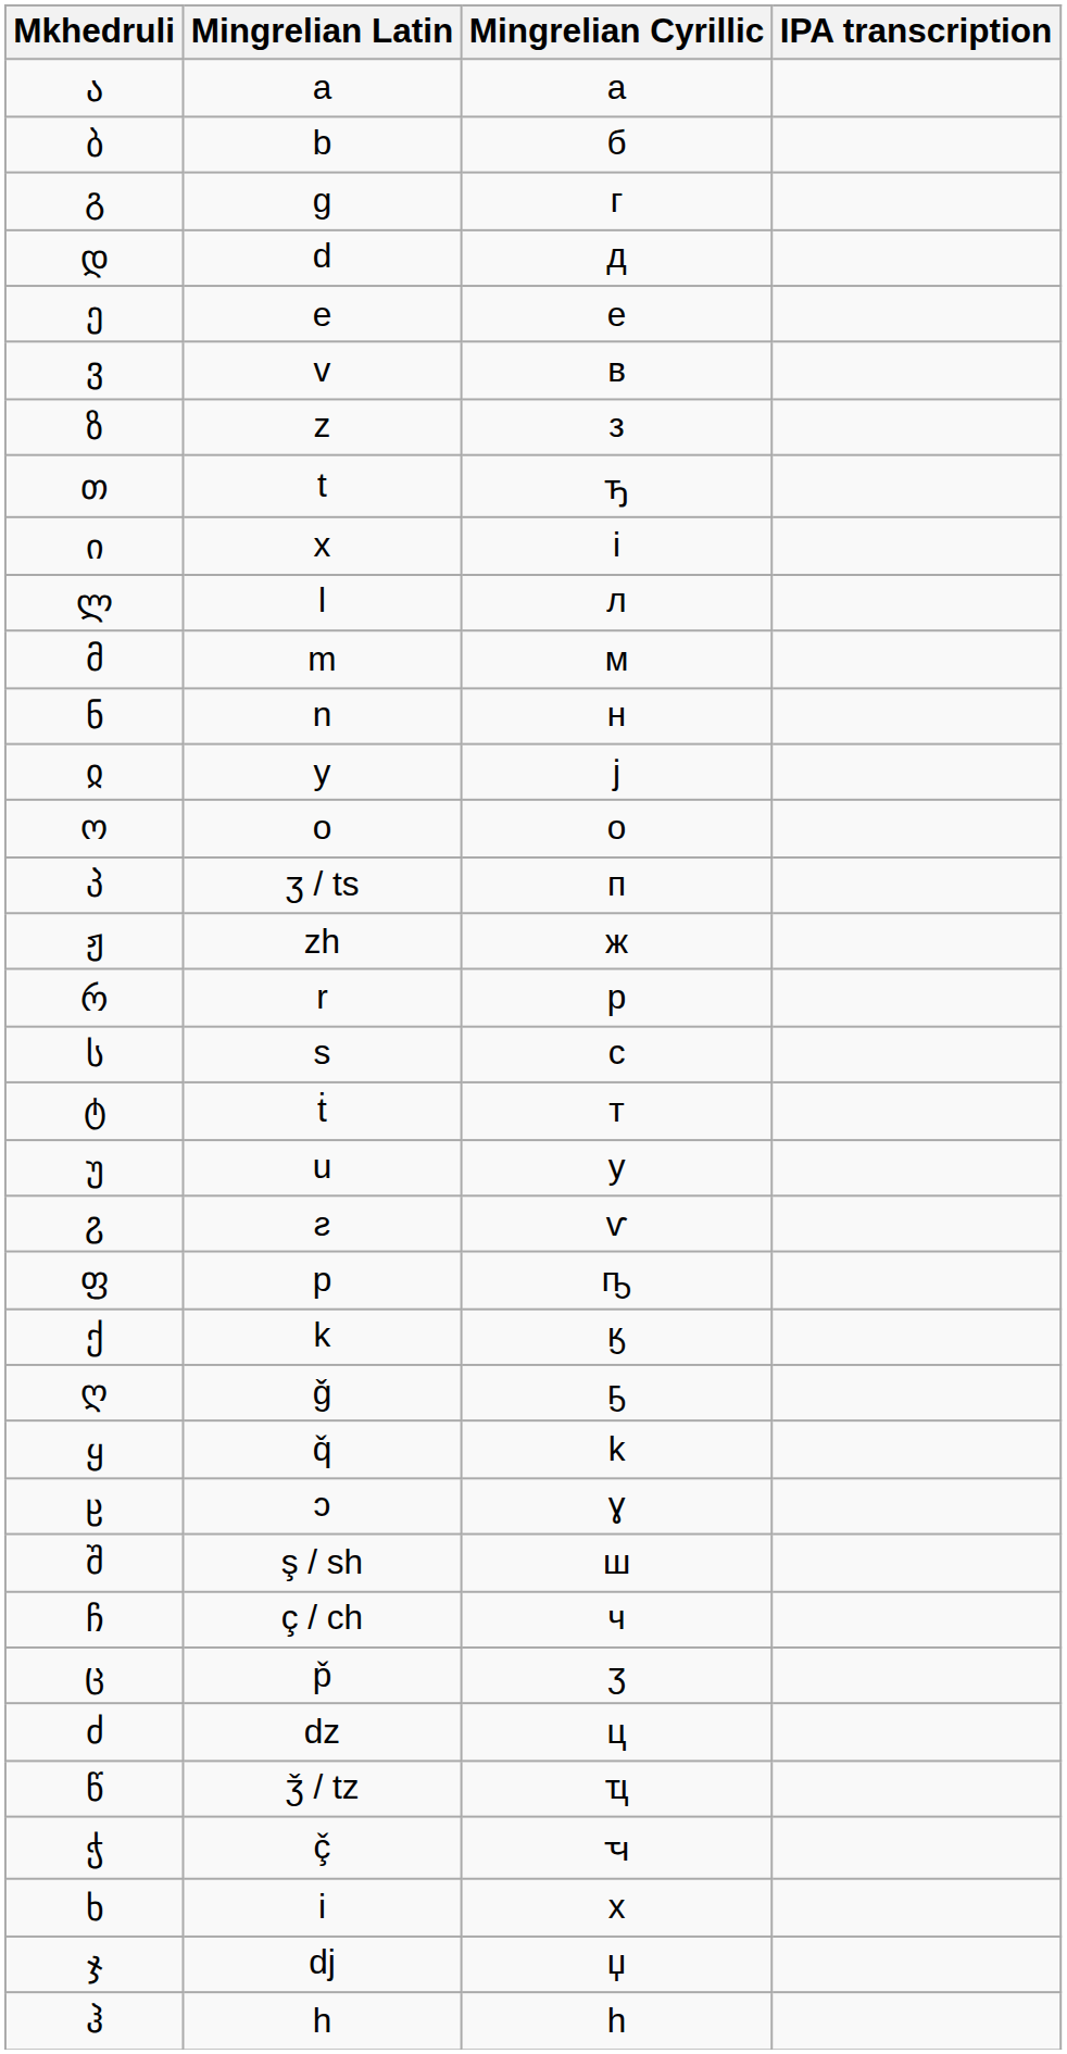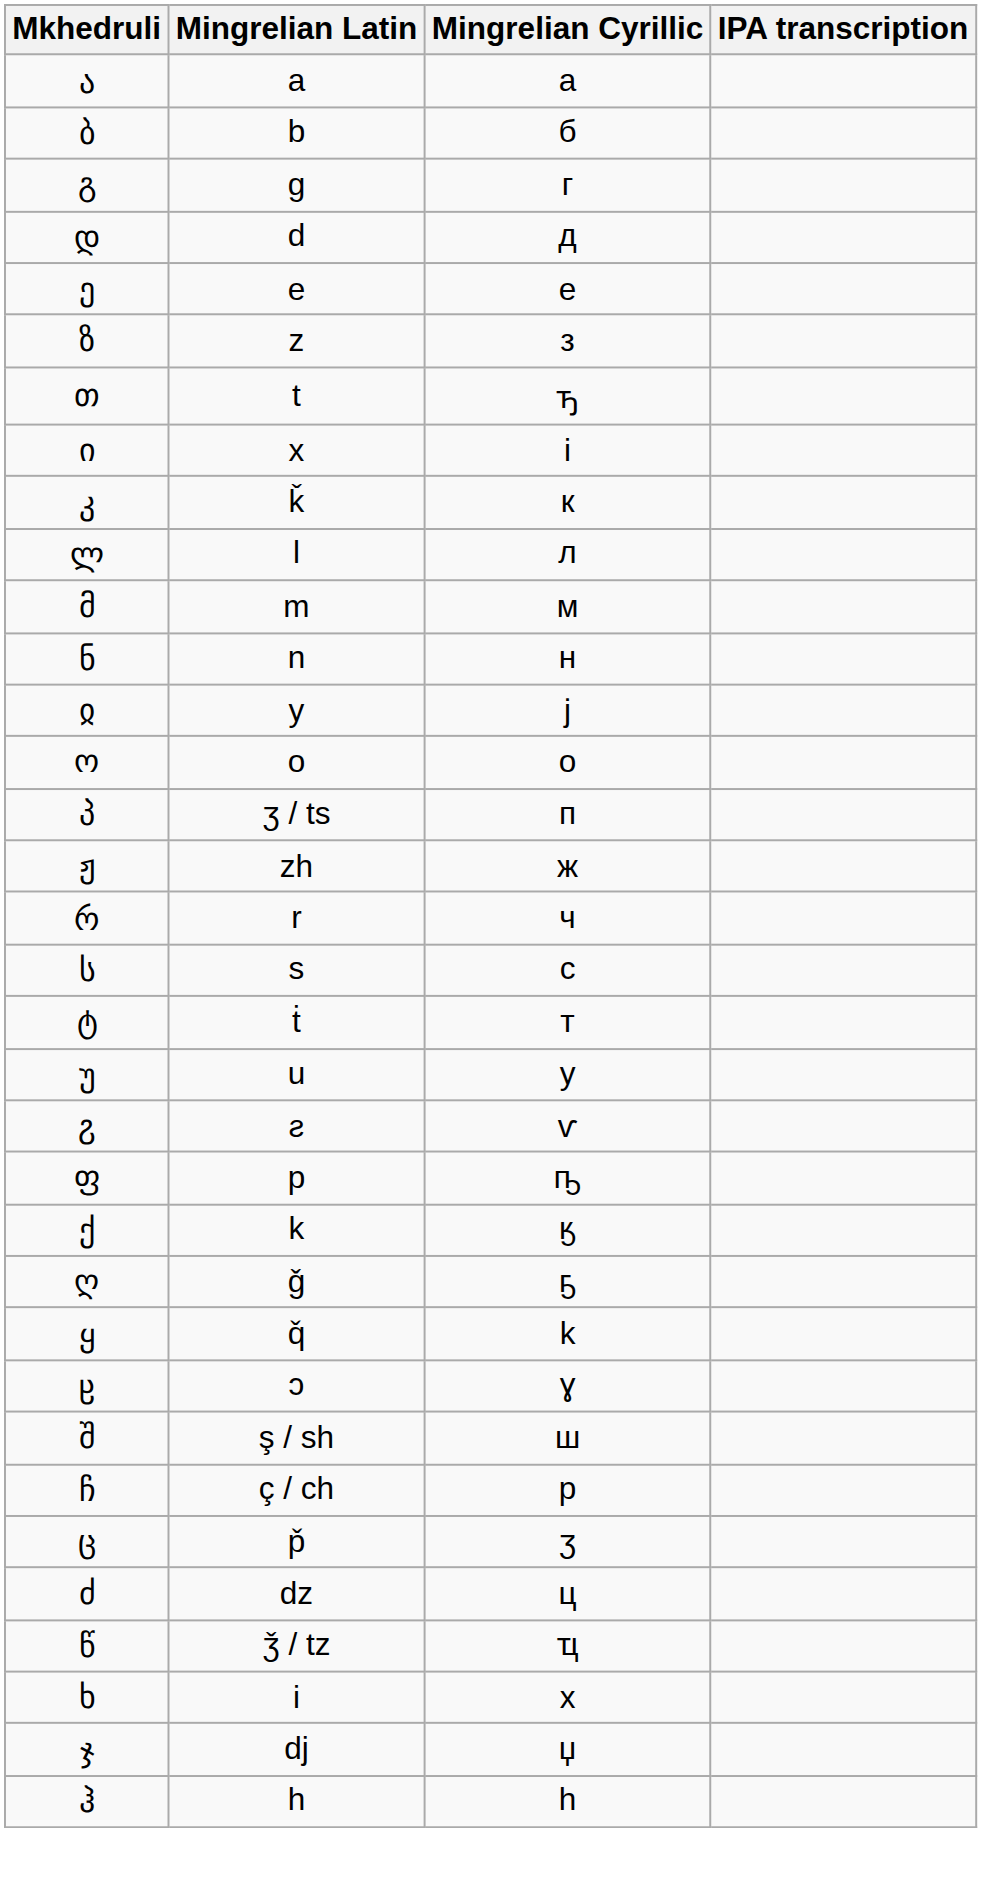- row: ვ | v | в
+ row: კ | ǩ | к
რ | Mingrelian Cyrillic: р -> ч
ჩ | Mingrelian Cyrillic: ч -> р
- row: ჭ | ç̌ | ꚓ
